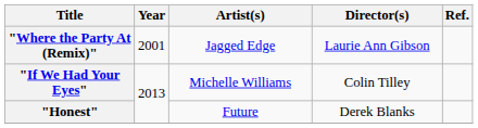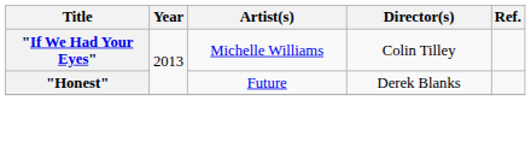- row: "Where the Party At (Remix)" | 2001 | Jagged Edge | Laurie Ann Gibson
